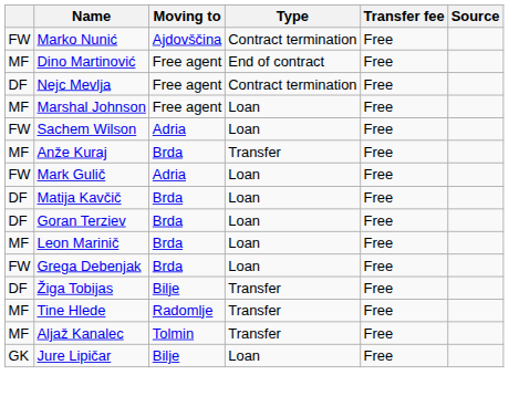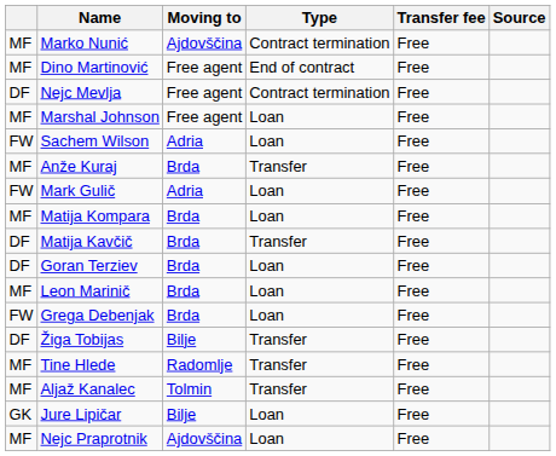Marko Nunić | column 1: FW -> MF
+ row: MF | Matija Kompara | Brda | Loan | Free
Matija Kavčič | Type: Loan -> Transfer
+ row: MF | Nejc Praprotnik | Ajdovščina | Loan | Free
